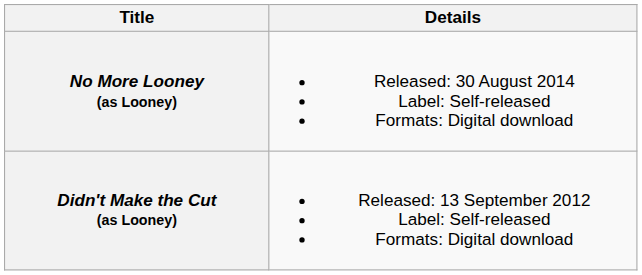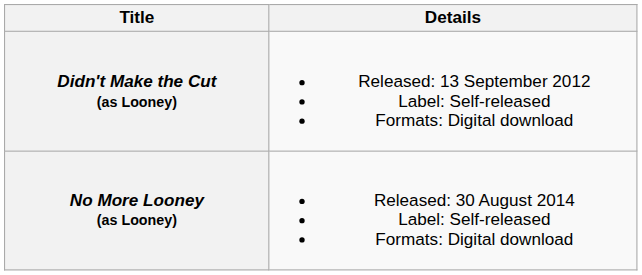rows swapped: Didn't Make the Cut (as Looney) <-> No More Looney (as Looney)
